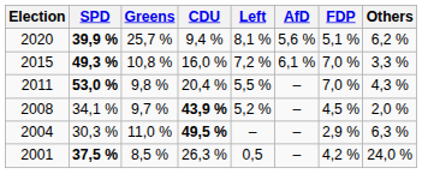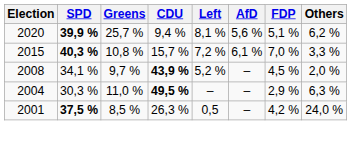2015 | SPD: 49,3 % -> 40,3 %
2015 | CDU: 16,0 % -> 15,7 %
- row: 2011 | 53,0 % | 9,8 % | 20,4 % | 5,5 % | – | 7,0 % | 4,3 %
